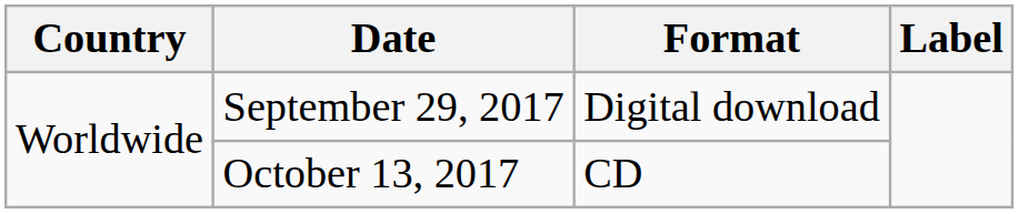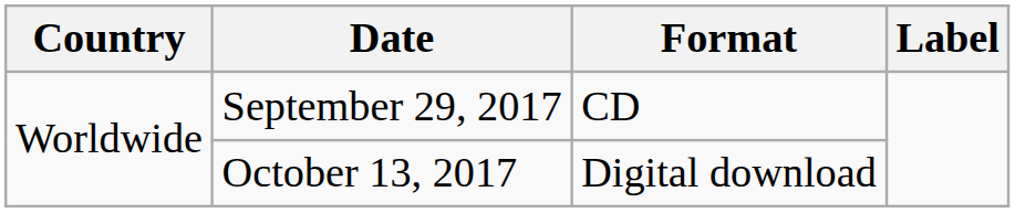September 29, 2017 | Format: Digital download -> CD
October 13, 2017 | Format: CD -> Digital download
